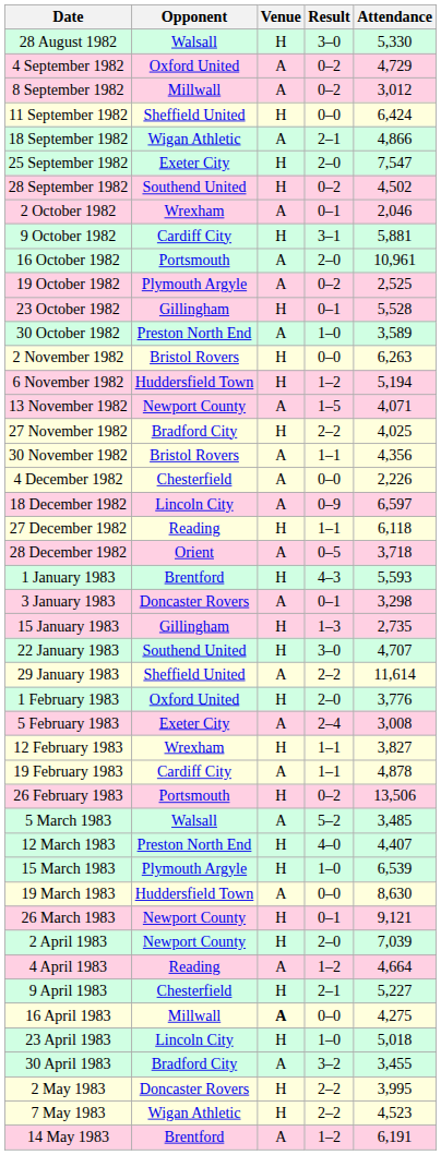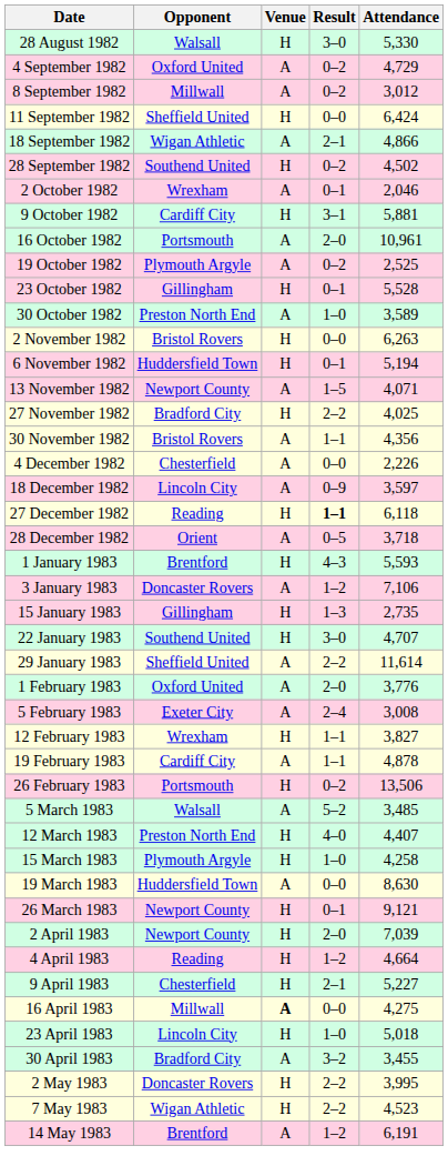- row: 25 September 1982 | Exeter City | H | 2–0 | 7,547
6 November 1982 | Result: 1–2 -> 0–1
18 December 1982 | Attendance: 6,597 -> 3,597
27 December 1982 | Result: normal -> bold
3 January 1983 | Result: 0–1 -> 1–2
3 January 1983 | Attendance: 3,298 -> 7,106
1 February 1983 | Venue: H -> A
15 March 1983 | Attendance: 6,539 -> 4,258
4 April 1983 | Venue: A -> H
